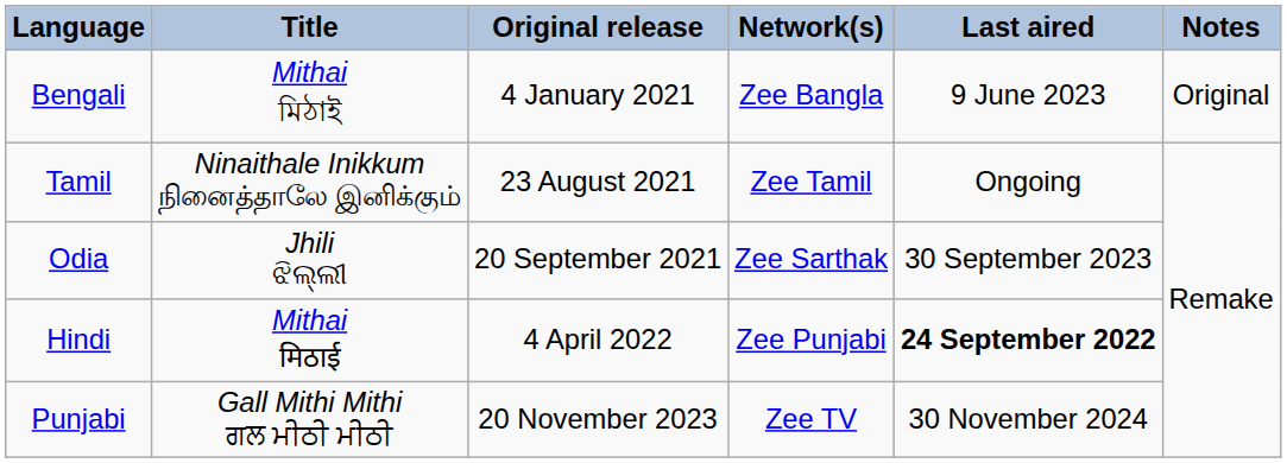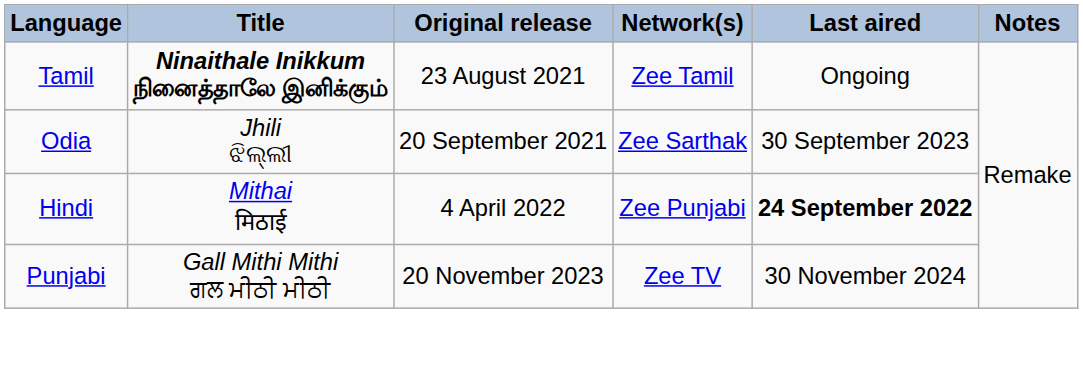- row: Bengali | Mithai মিঠাই | 4 January 2021 | Zee Bangla | 9 June 2023 | Original
Tamil | Title: normal -> bold
